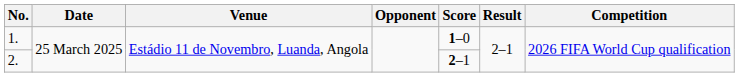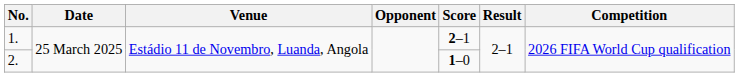1. | Score: 1–0 -> 2–1
2. | Score: 2–1 -> 1–0
